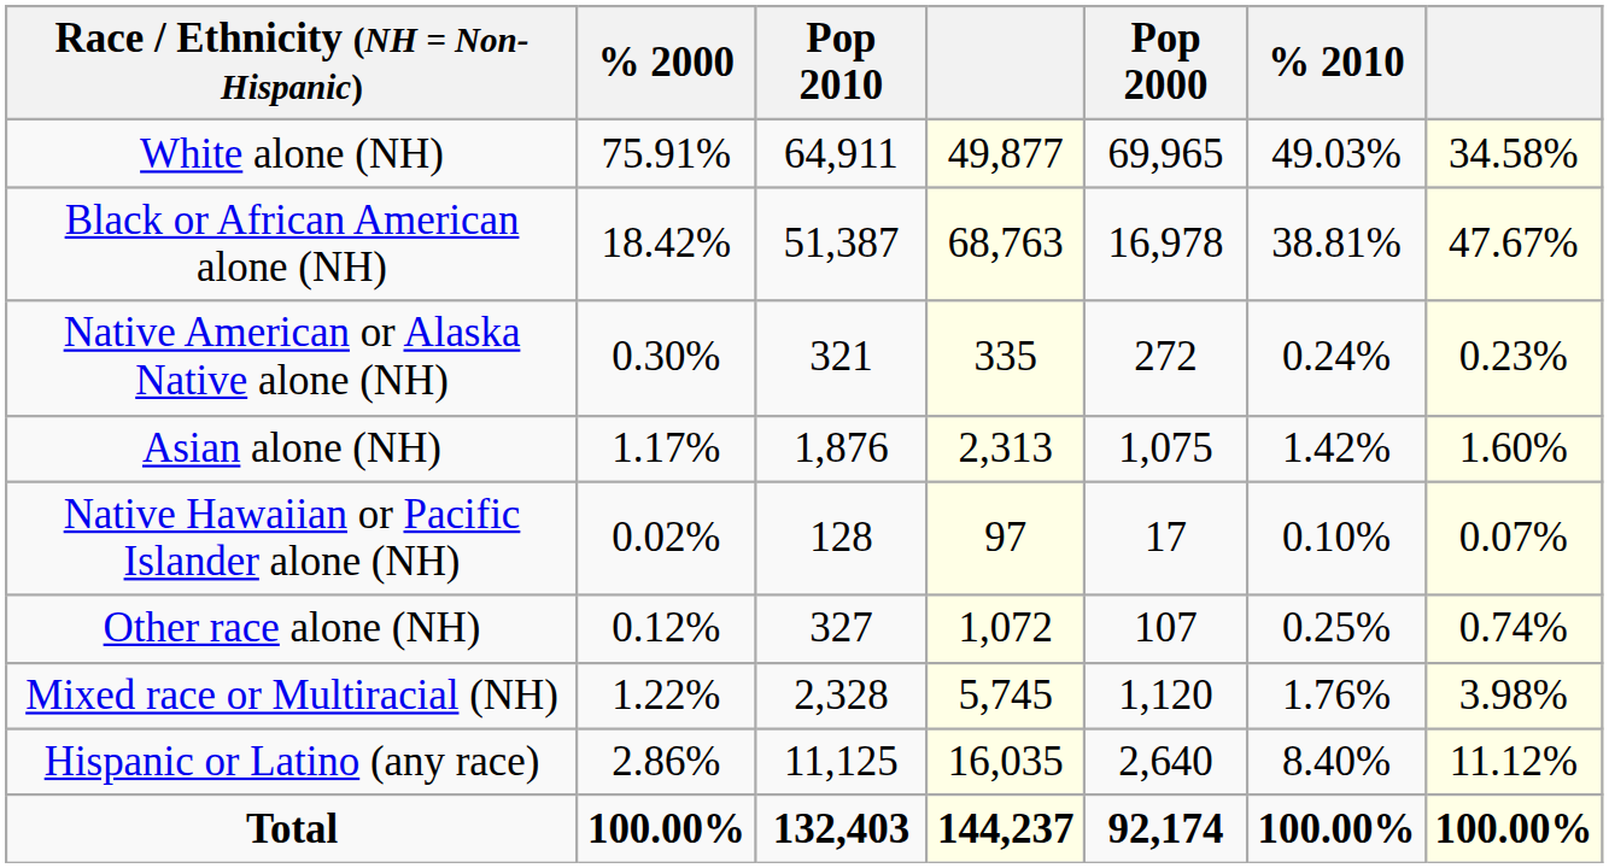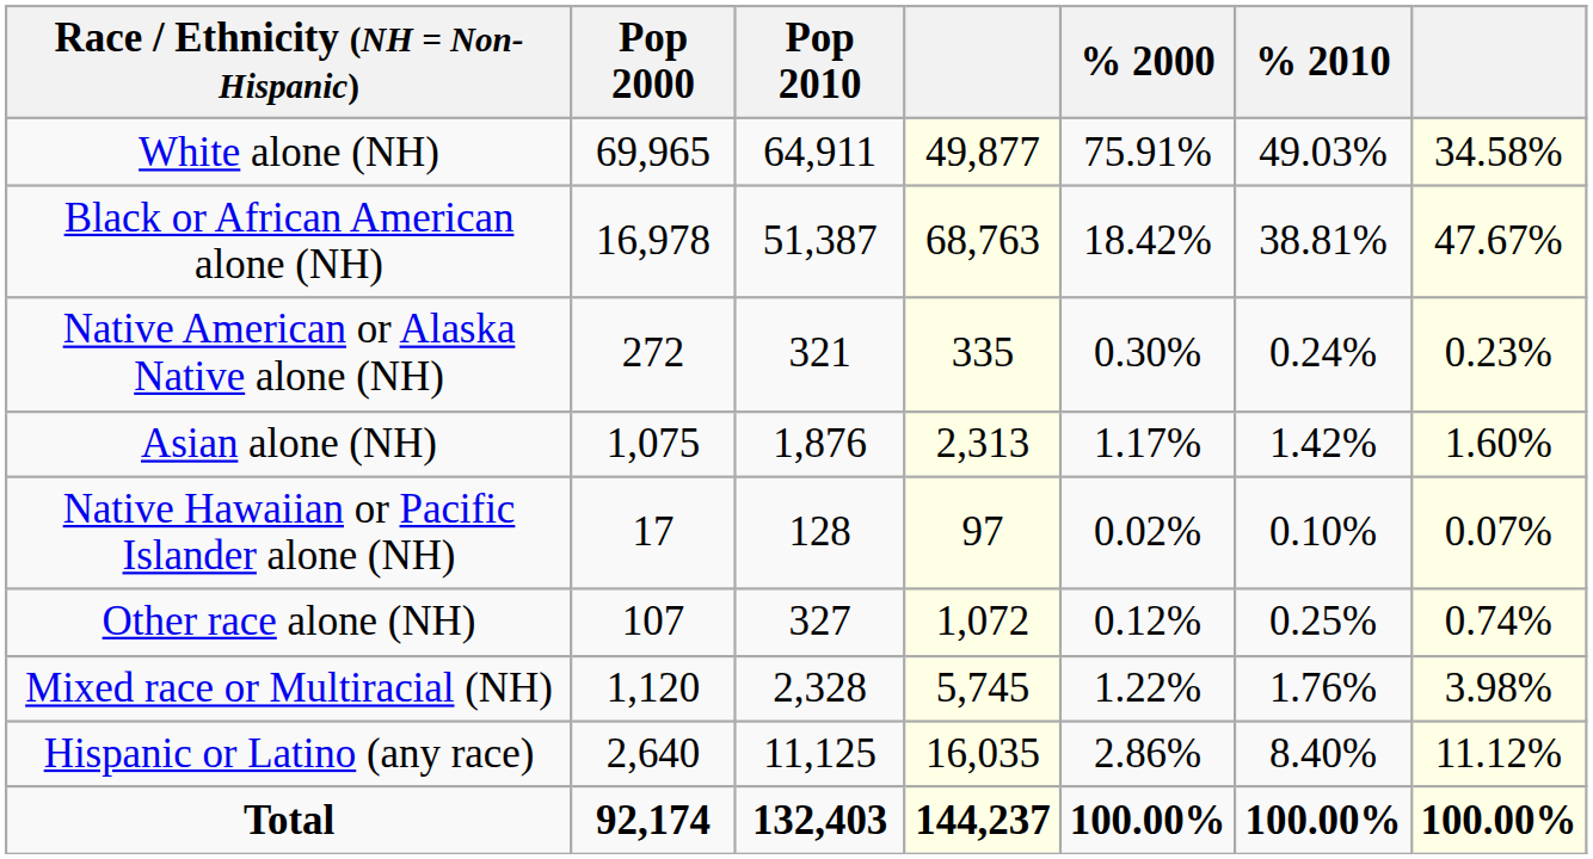columns swapped: Pop 2000 <-> % 2000
